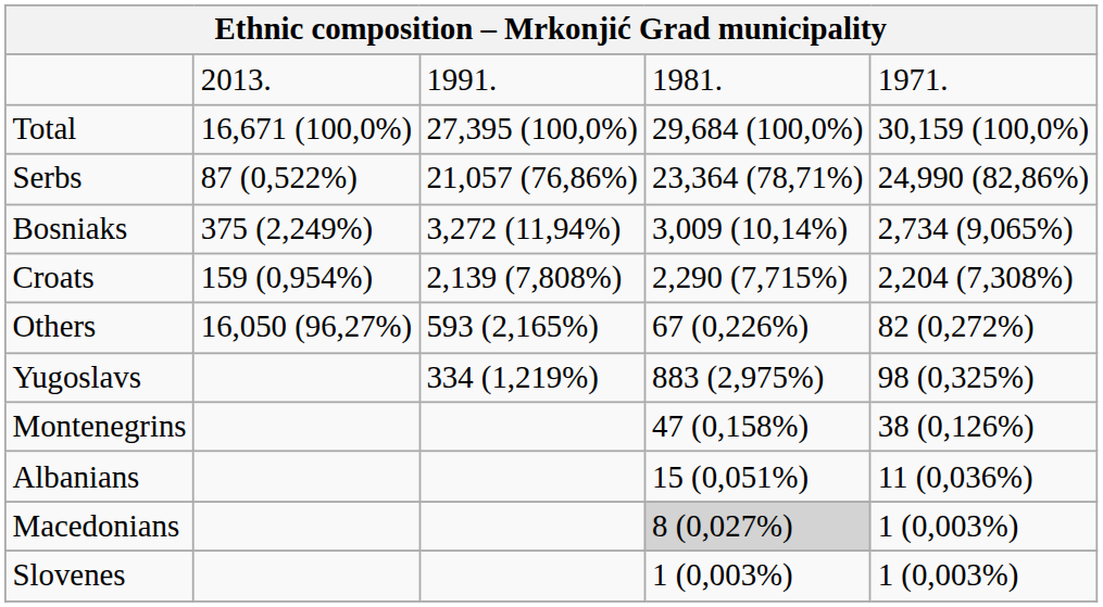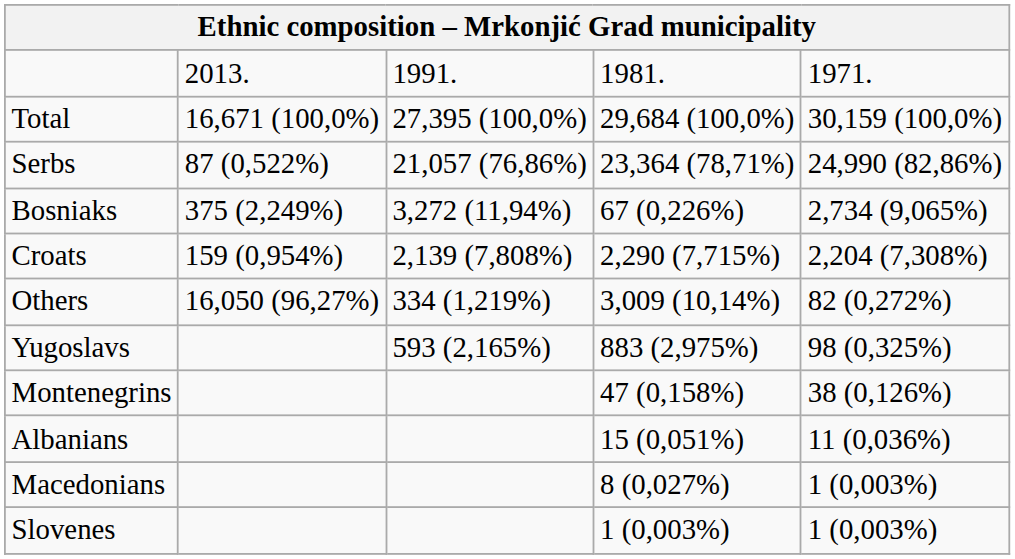Bosniaks | column 4: 3,009 (10,14%) -> 67 (0,226%)
Others | column 3: 593 (2,165%) -> 334 (1,219%)
Others | column 4: 67 (0,226%) -> 3,009 (10,14%)
Yugoslavs | column 3: 334 (1,219%) -> 593 (2,165%)
Macedonians | column 4: lightgrey background -> no background
